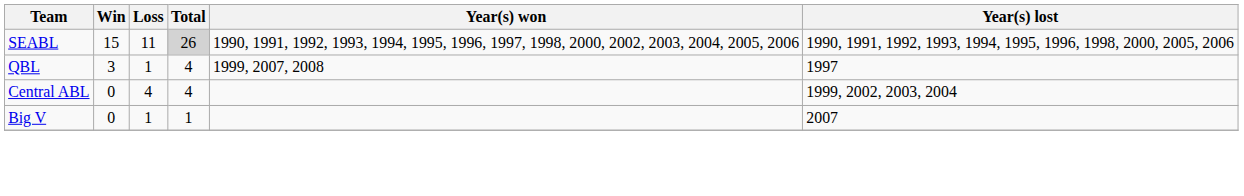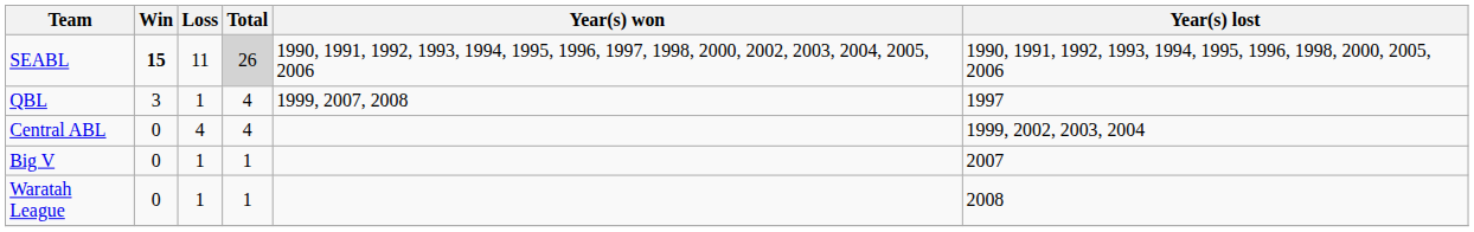SEABL | Win: normal -> bold
+ row: Waratah League | 0 | 1 | 1 | 2008
